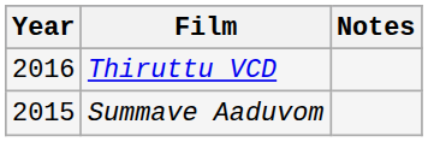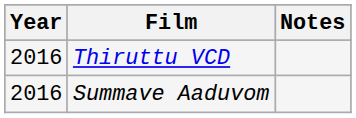Summave Aaduvom | Year: 2015 -> 2016
